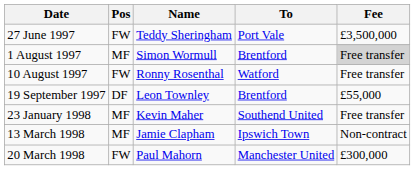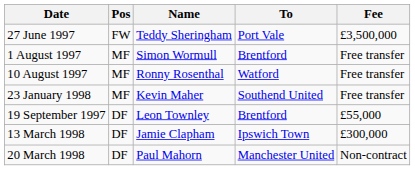1 August 1997 | Fee: lightgrey background -> no background
10 August 1997 | Pos: FW -> MF
rows swapped: 19 September 1997 <-> 23 January 1998
13 March 1998 | Pos: MF -> DF
13 March 1998 | Fee: Non-contract -> £300,000
20 March 1998 | Pos: FW -> DF
20 March 1998 | Fee: £300,000 -> Non-contract
